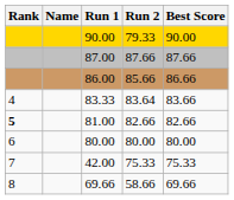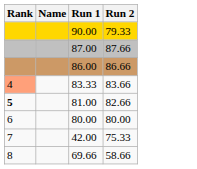- column: Best Score | 90.00 | 87.66 | 86.66 | 83.66 | 82.66 | 80.00 | 75.33 | 69.66
86.00 | Run 2: 85.66 -> 86.66
83.33 | Rank: no background -> lightsalmon background
83.33 | Run 2: 83.64 -> 83.66
